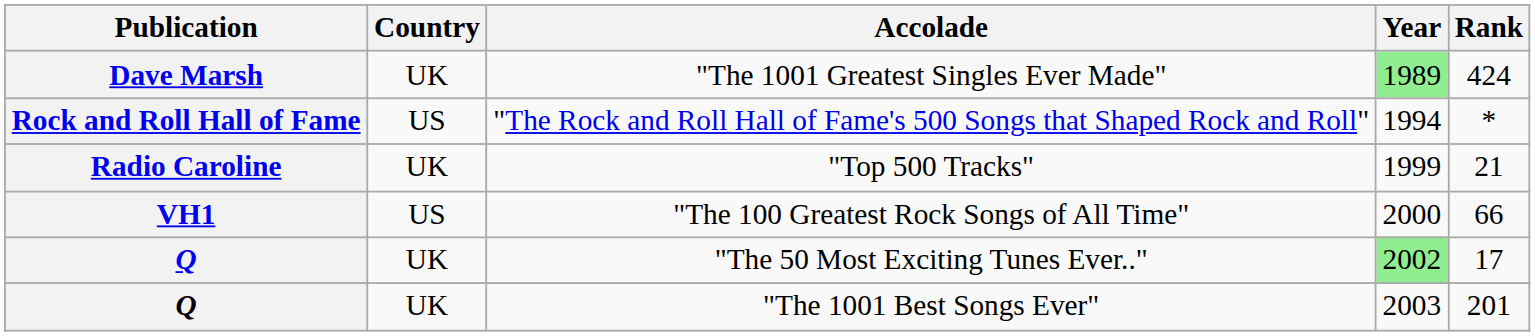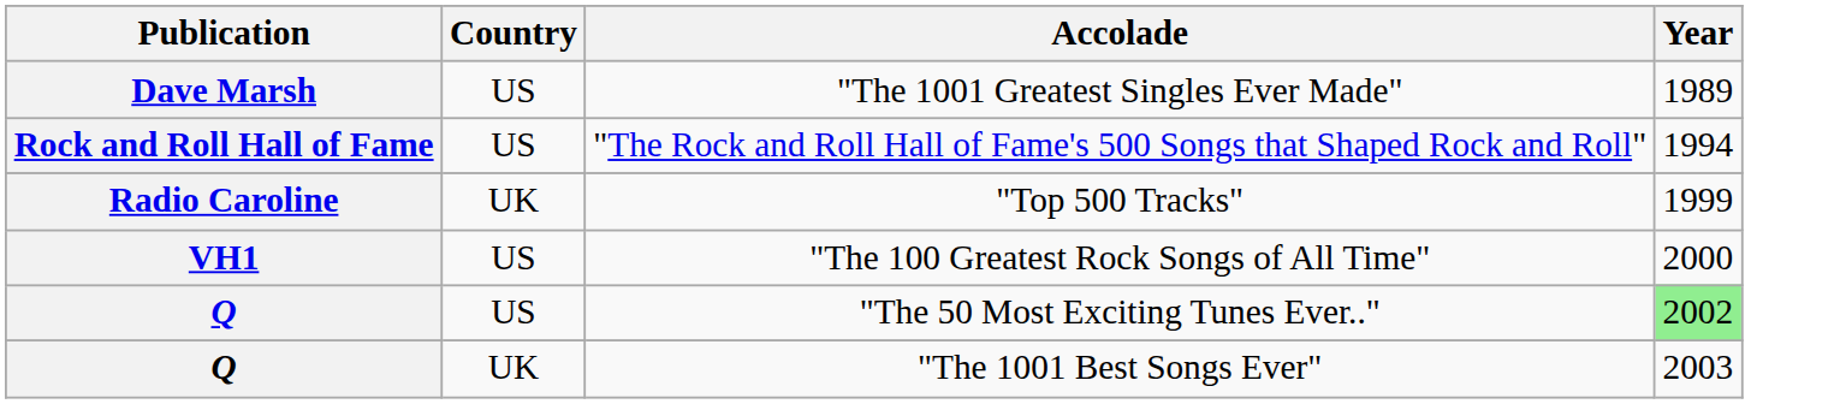- column: Rank | 424 | * | 21 | 66 | 17 | 201
"The 1001 Greatest Singles Ever Made" | Country: UK -> US
"The 1001 Greatest Singles Ever Made" | Year: lightgreen background -> no background
"The 50 Most Exciting Tunes Ever.." | Country: UK -> US
